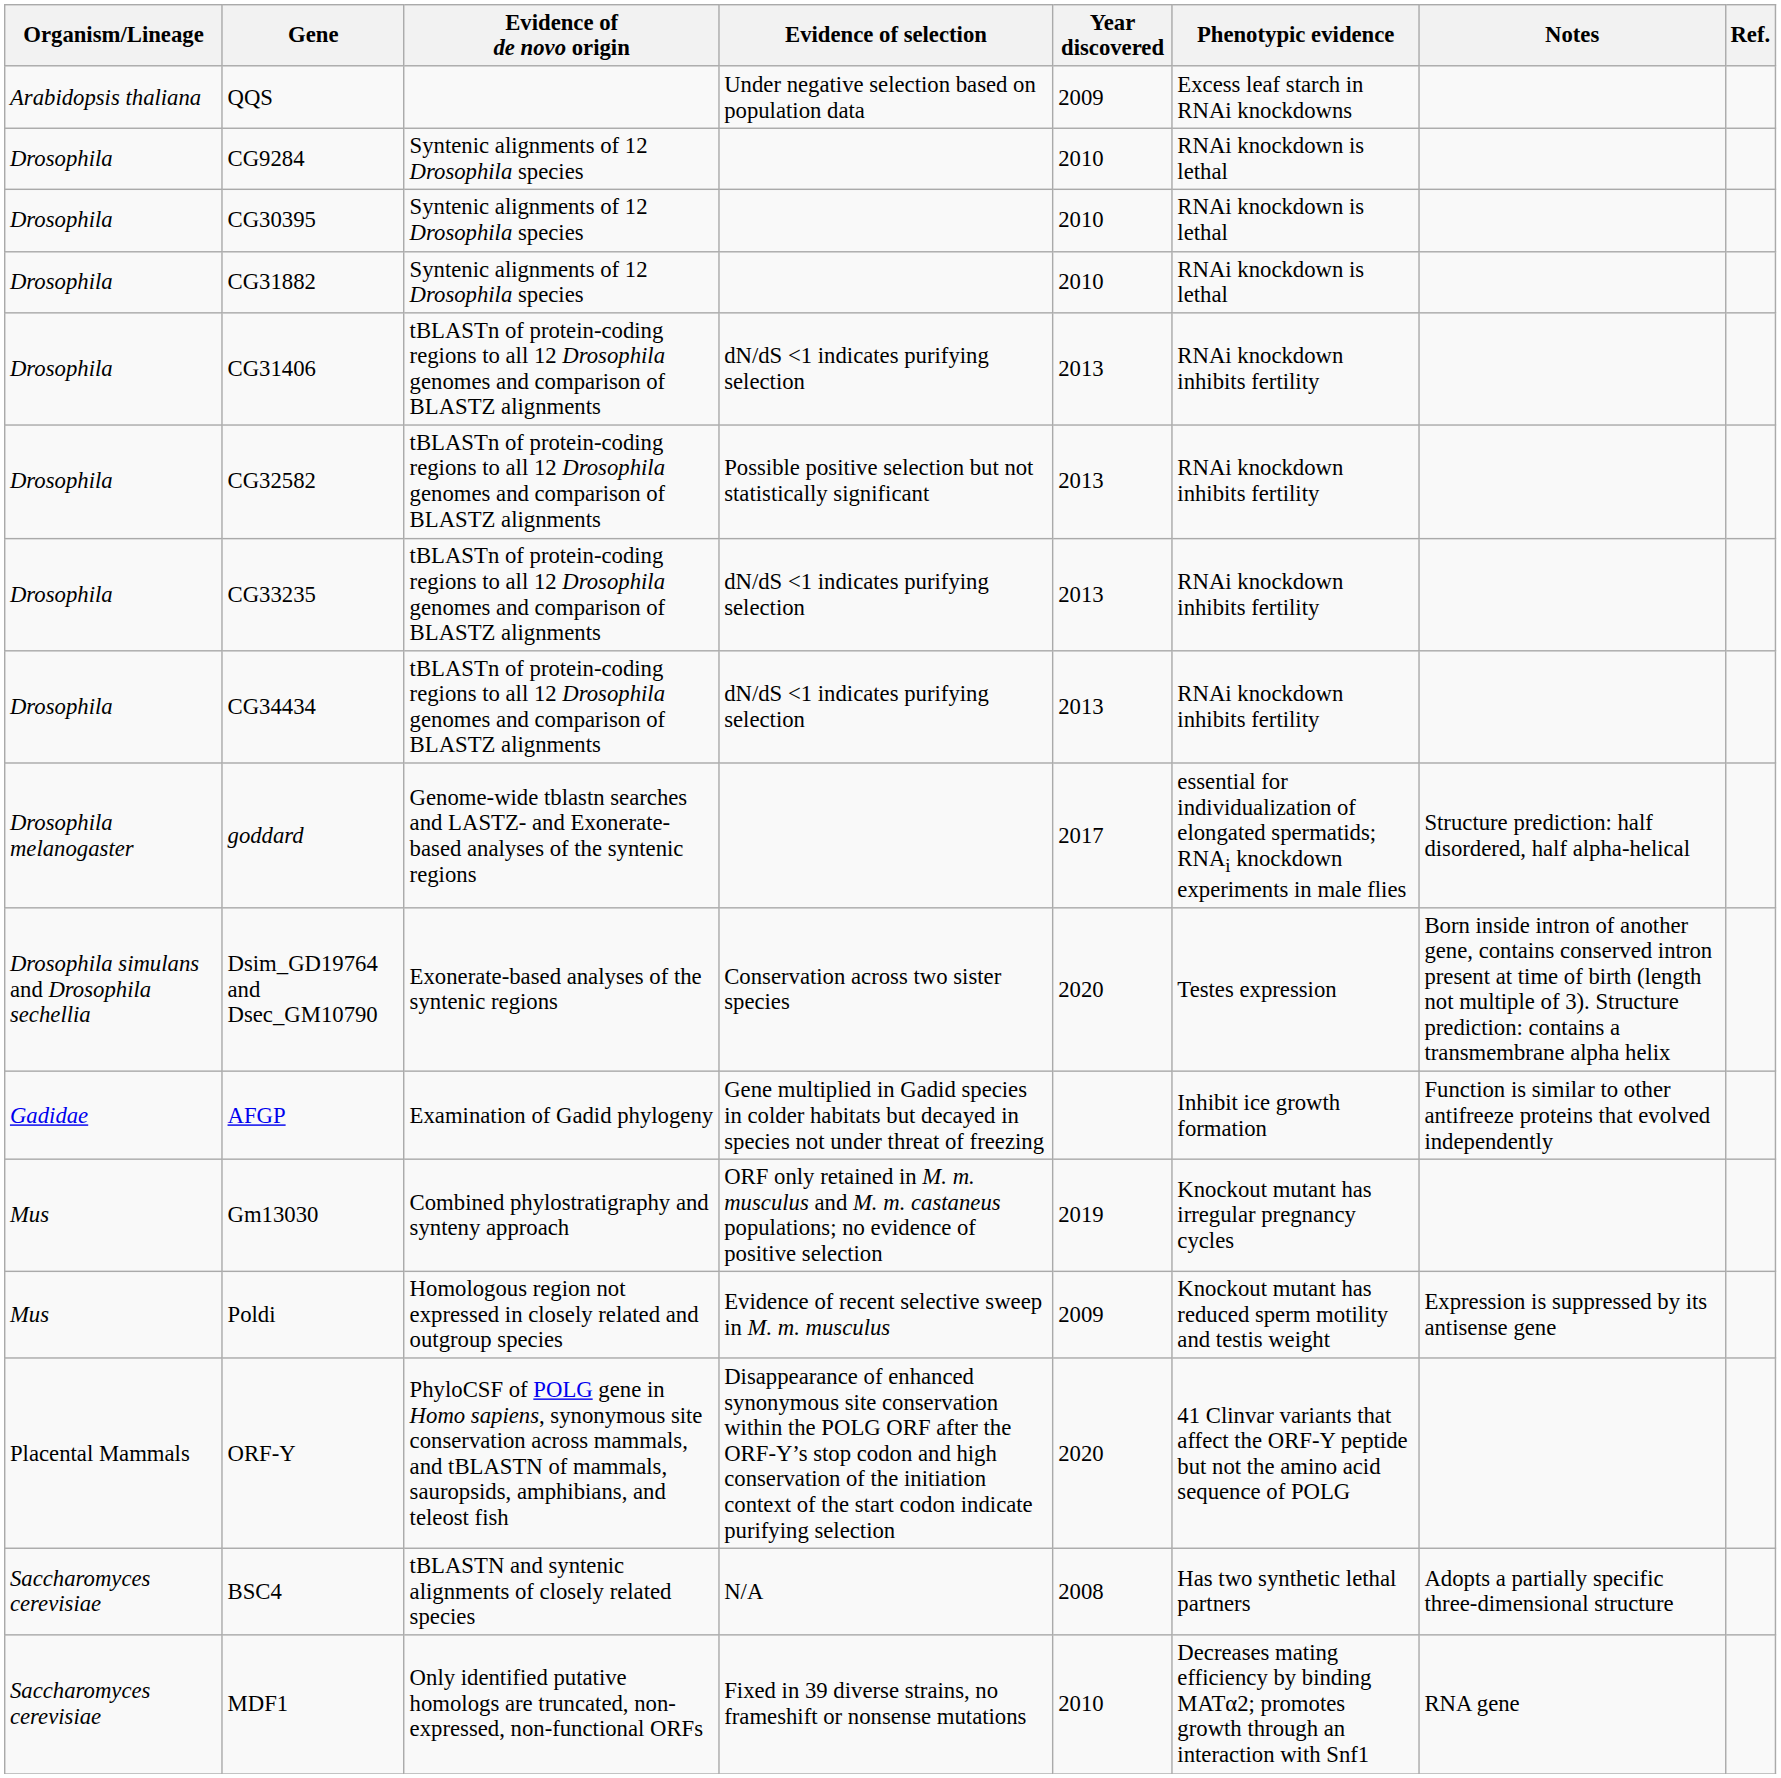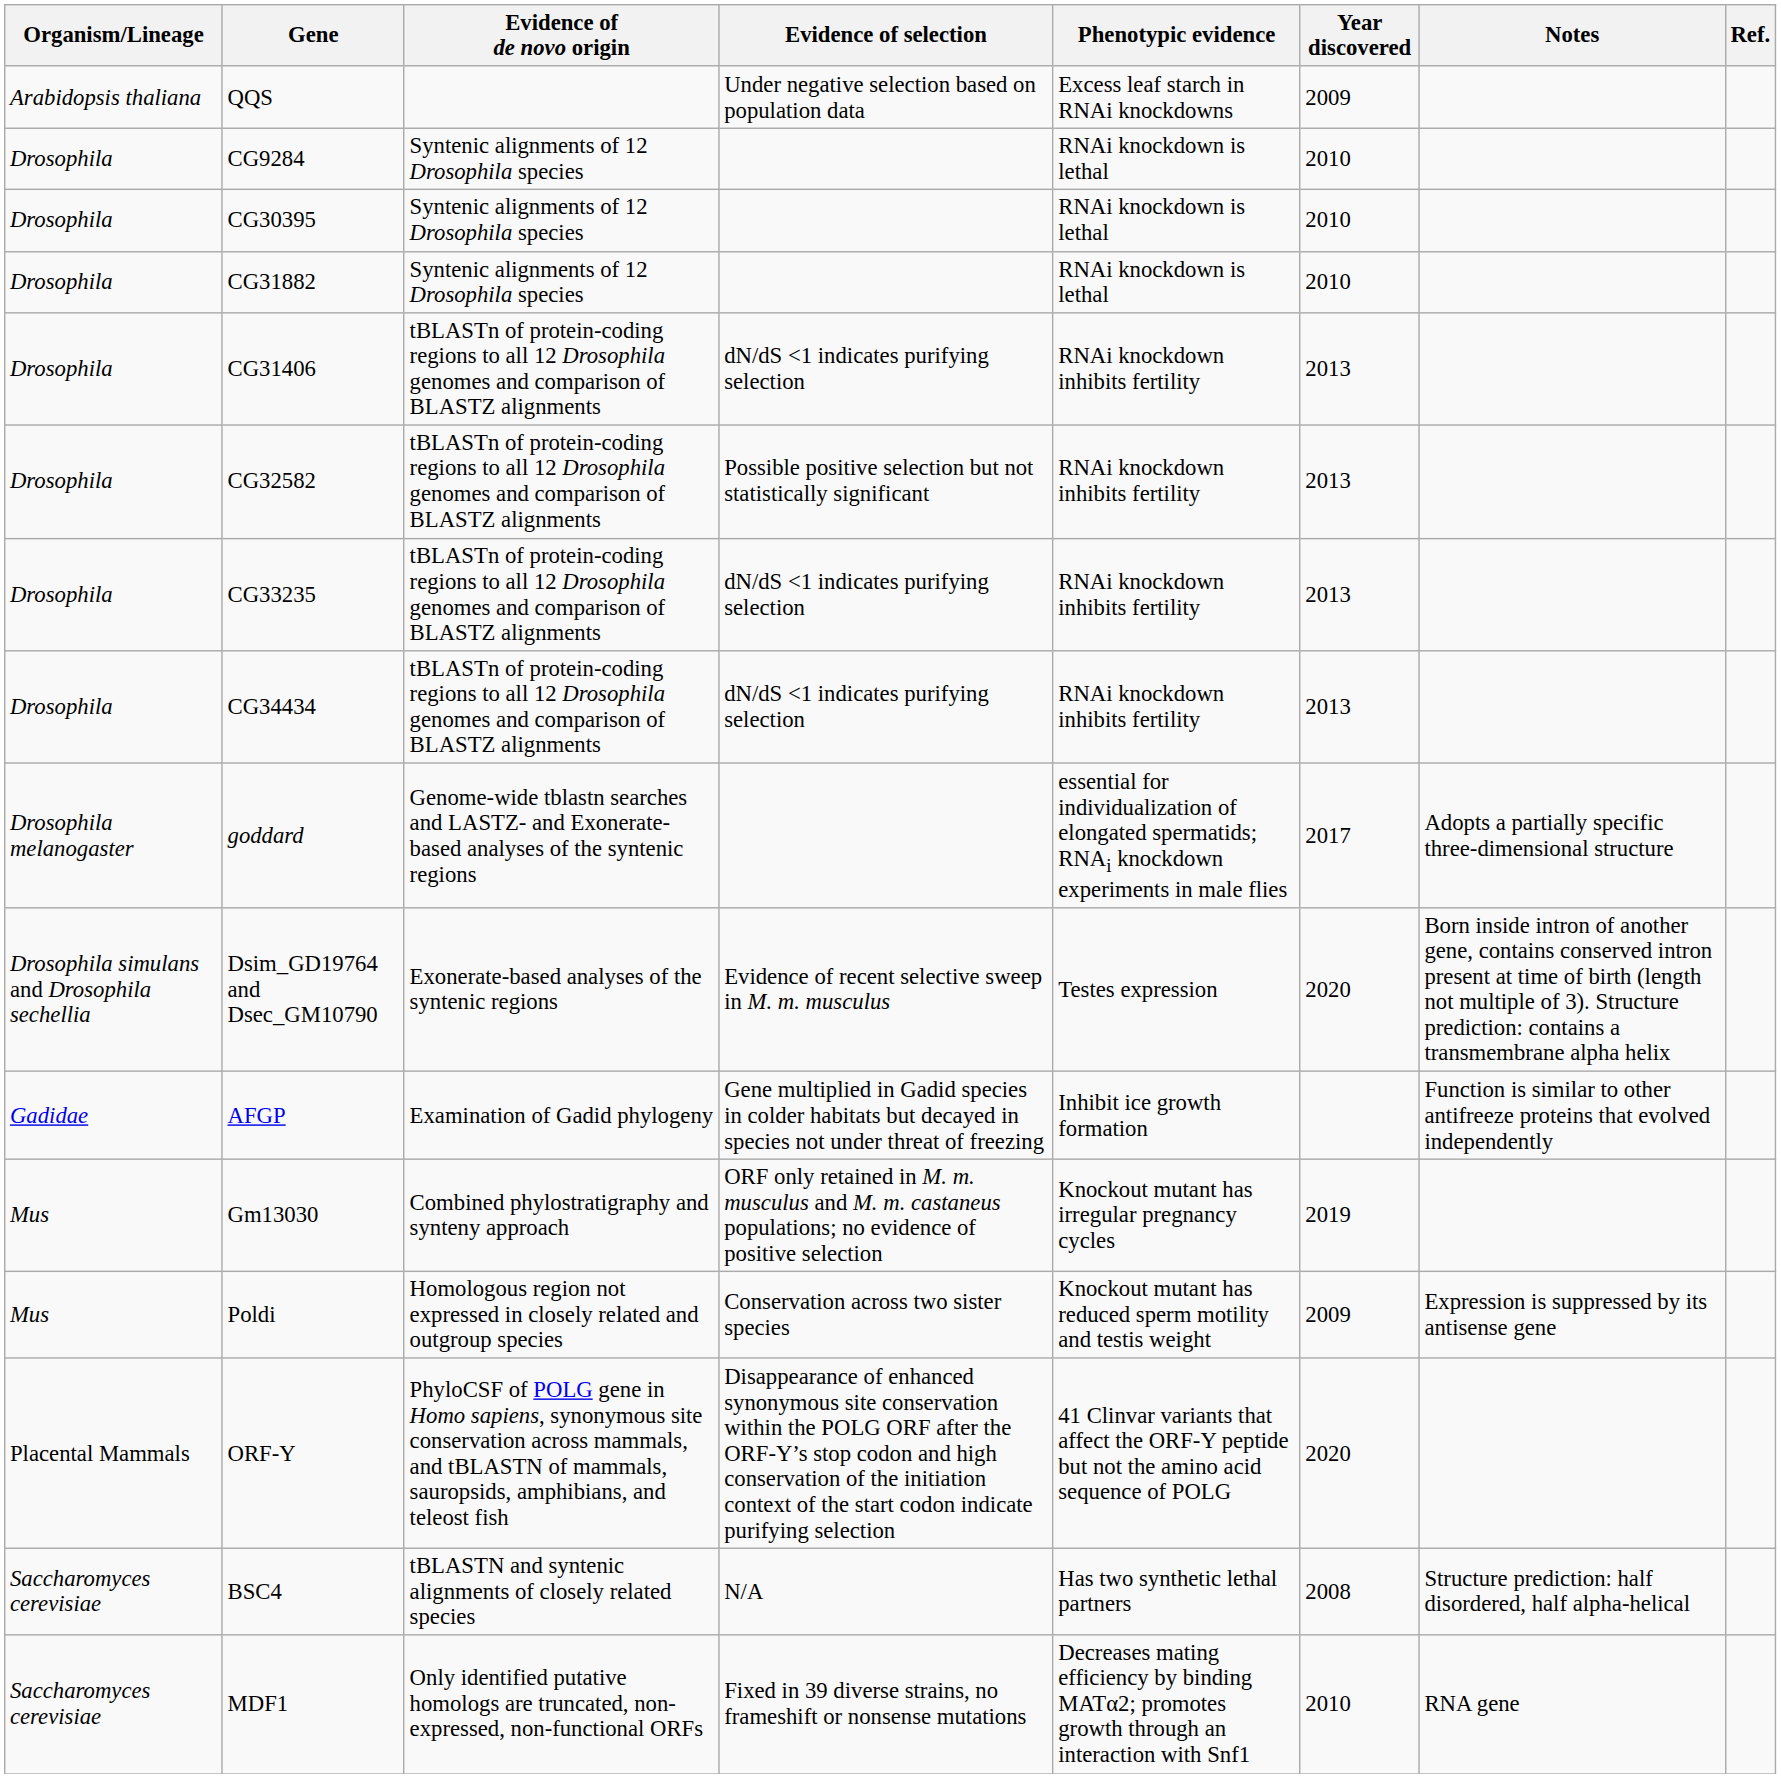columns swapped: Phenotypic evidence <-> Year discovered
goddard | Notes: Structure prediction: half disordered, half alpha-helical -> Adopts a partially specific three-dimensional structure
Dsim_GD19764 and Dsec_GM10790 | Evidence of selection: Conservation across two sister species -> Evidence of recent selective sweep in M. m. musculus
Poldi | Evidence of selection: Evidence of recent selective sweep in M. m. musculus -> Conservation across two sister species
BSC4 | Notes: Adopts a partially specific three-dimensional structure -> Structure prediction: half disordered, half alpha-helical
